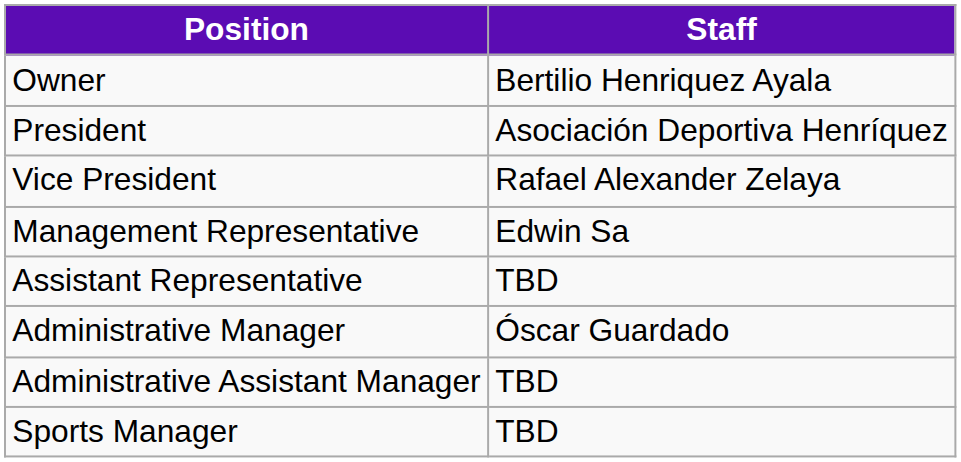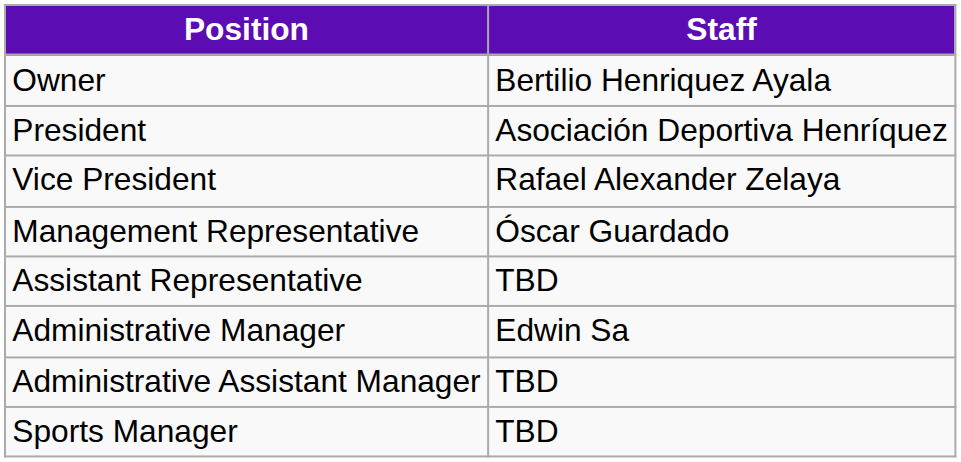Management Representative | Staff: Edwin Sa -> Óscar Guardado
Administrative Manager | Staff: Óscar Guardado -> Edwin Sa
